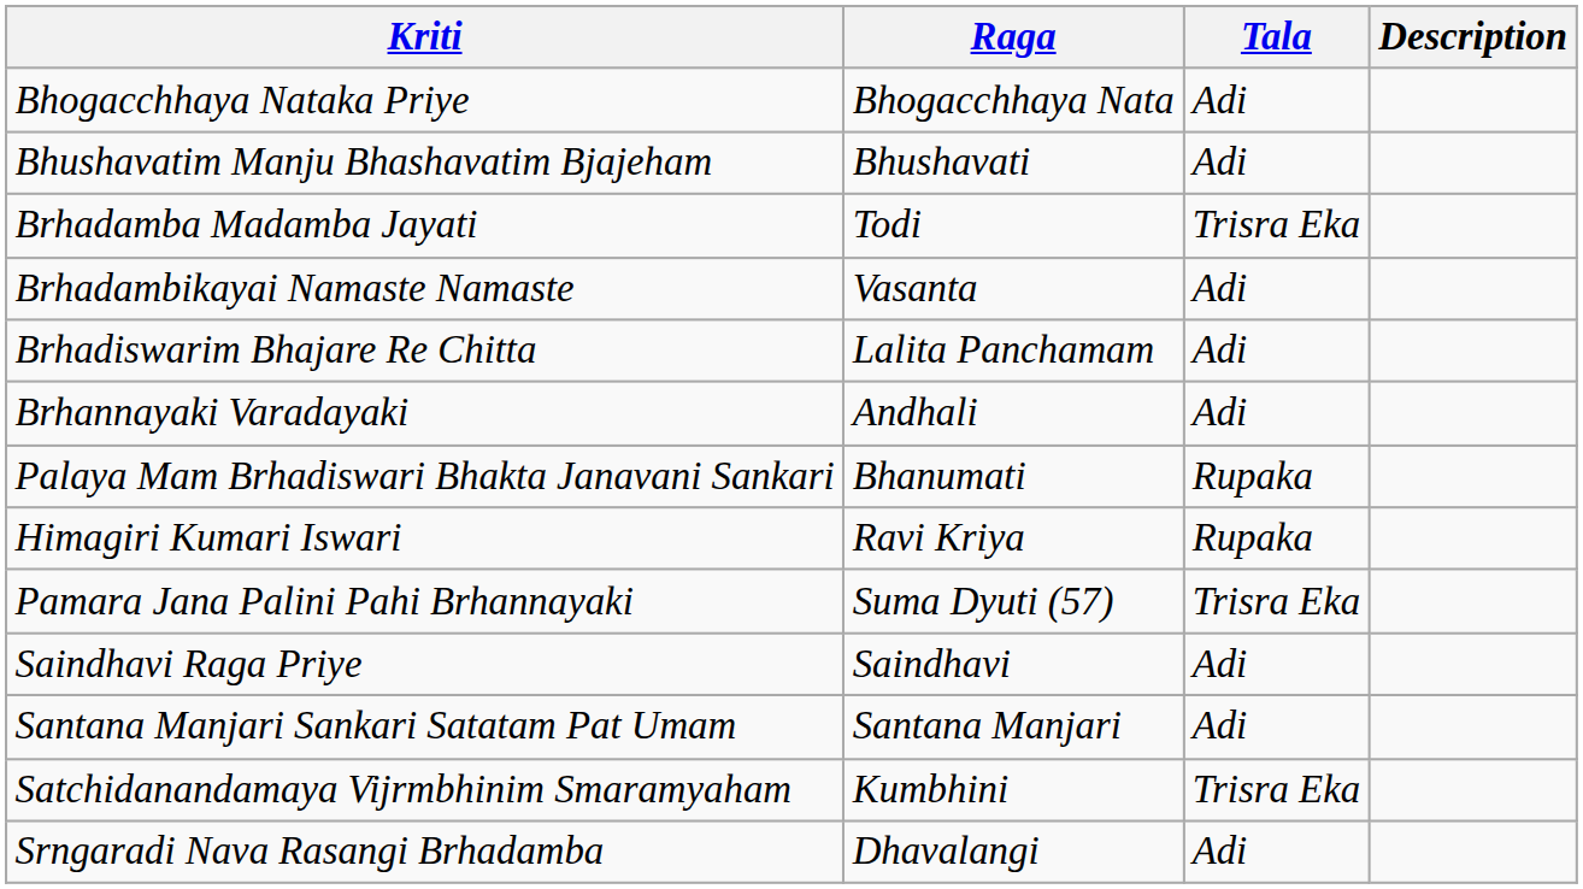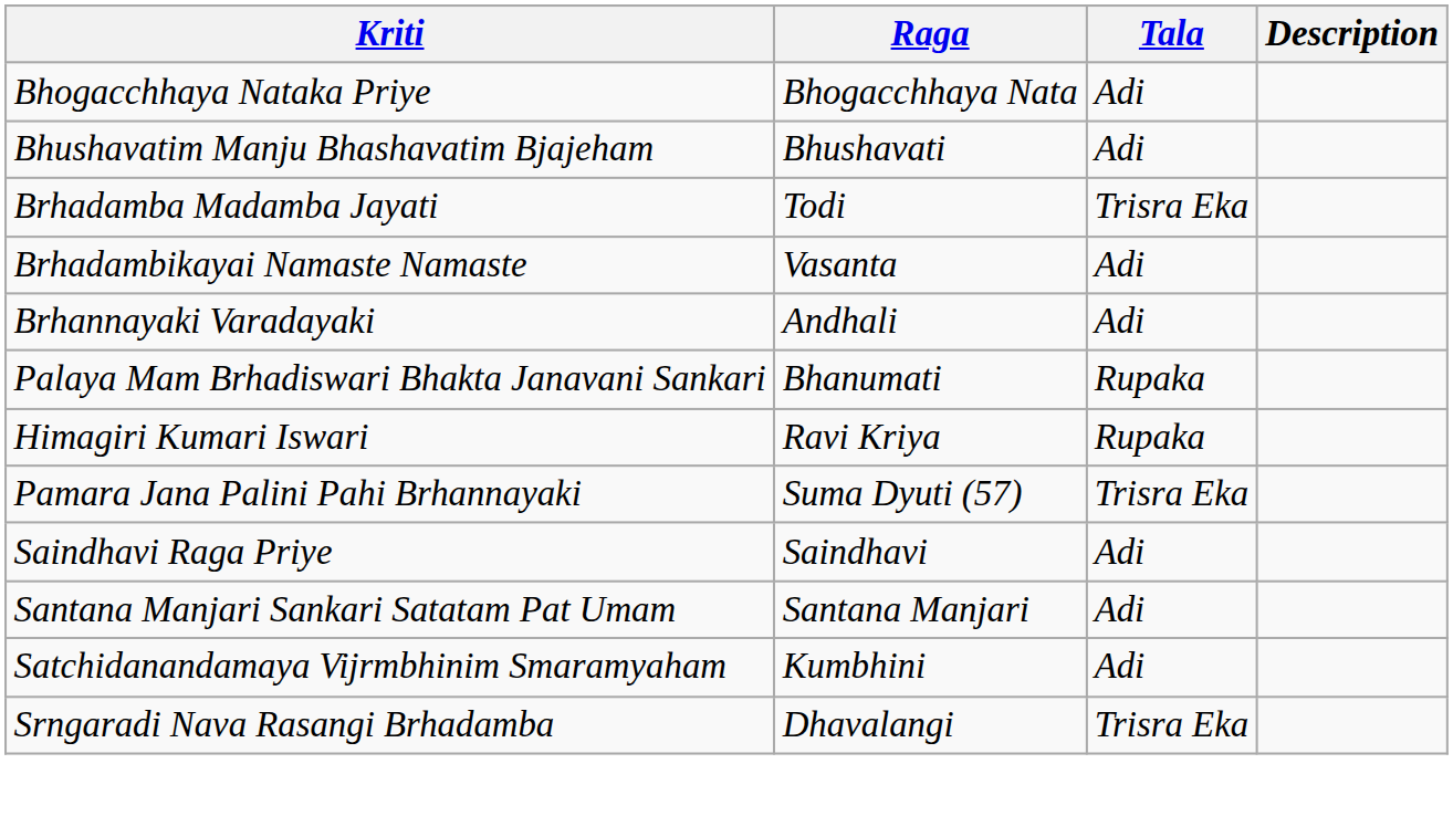- row: Brhadiswarim Bhajare Re Chitta | Lalita Panchamam | Adi
Satchidanandamaya Vijrmbhinim Smaramyaham | Tala: Trisra Eka -> Adi
Srngaradi Nava Rasangi Brhadamba | Tala: Adi -> Trisra Eka
